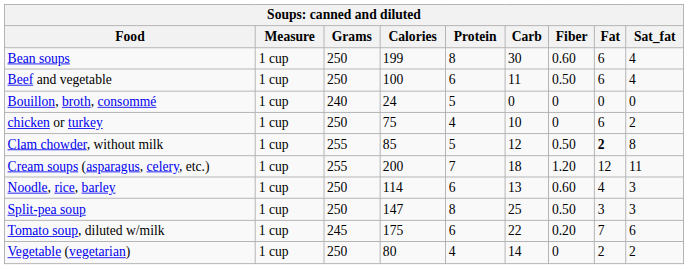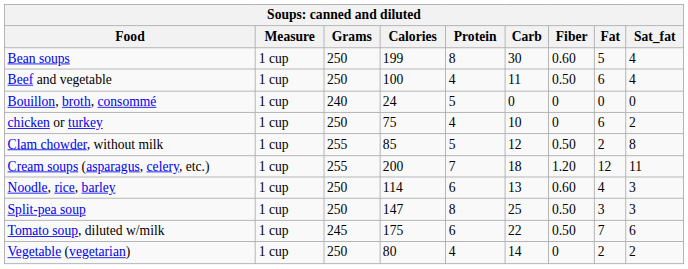Bean soups | Fat: 6 -> 5
Beef and vegetable | Protein: 6 -> 4
Clam chowder, without milk | Fat: bold -> normal
Tomato soup, diluted w/milk | Fiber: 0.20 -> 0.50
